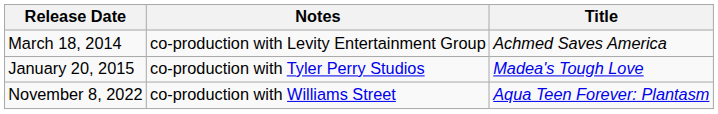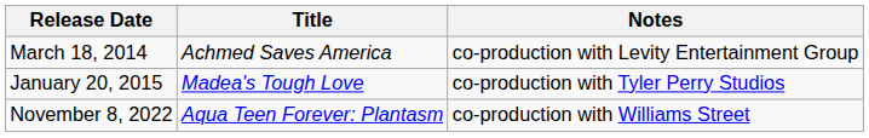columns swapped: Title <-> Notes
